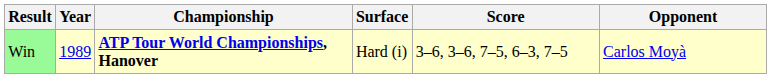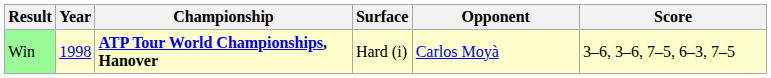columns swapped: Opponent <-> Score
Win | Year: 1989 -> 1998
